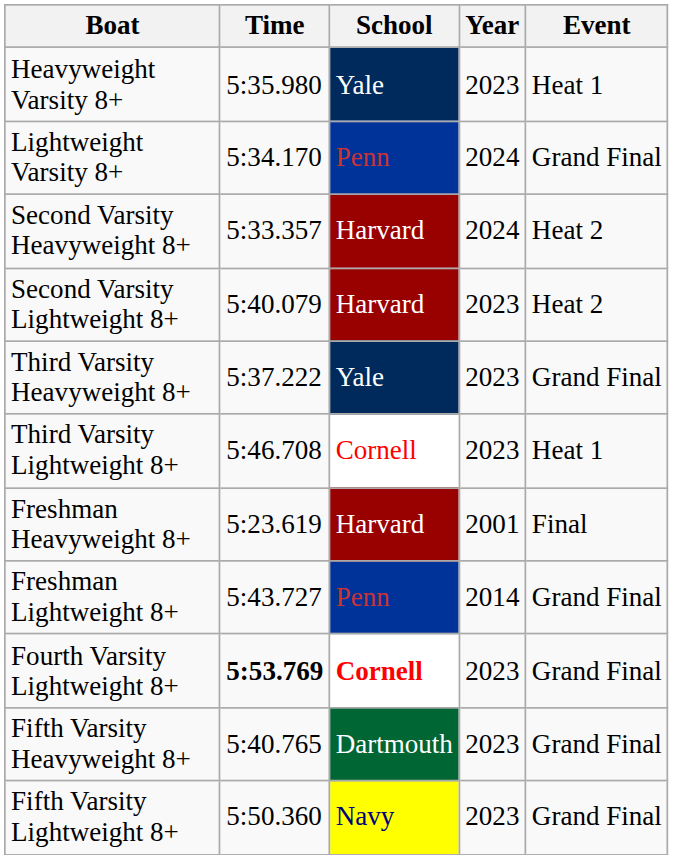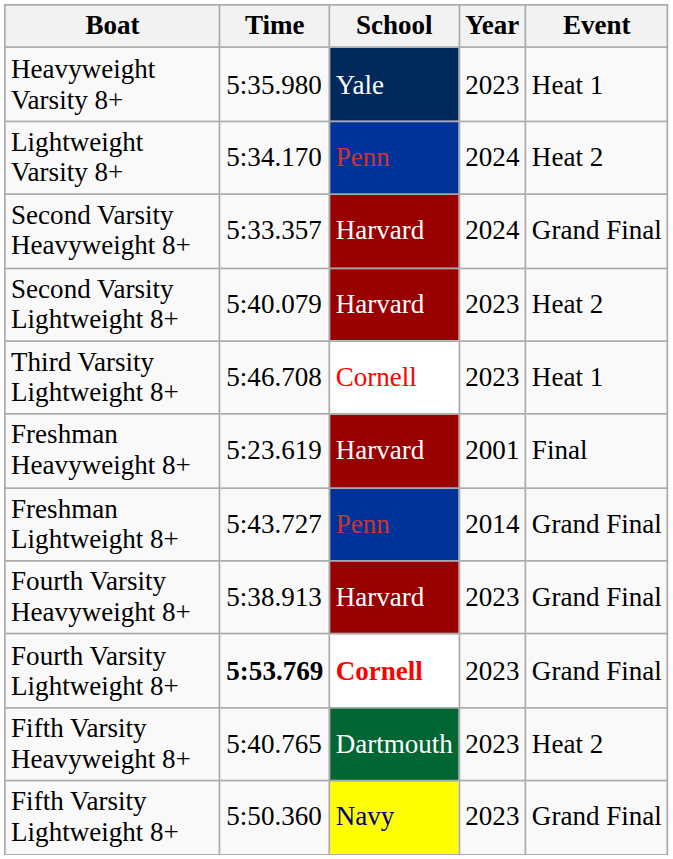Lightweight Varsity 8+ | Event: Grand Final -> Heat 2
Second Varsity Heavyweight 8+ | Event: Heat 2 -> Grand Final
- row: Third Varsity Heavyweight 8+ | 5:37.222 | Yale | 2023 | Grand Final
+ row: Fourth Varsity Heavyweight 8+ | 5:38.913 | Harvard | 2023 | Grand Final
Fifth Varsity Heavyweight 8+ | Event: Grand Final -> Heat 2
